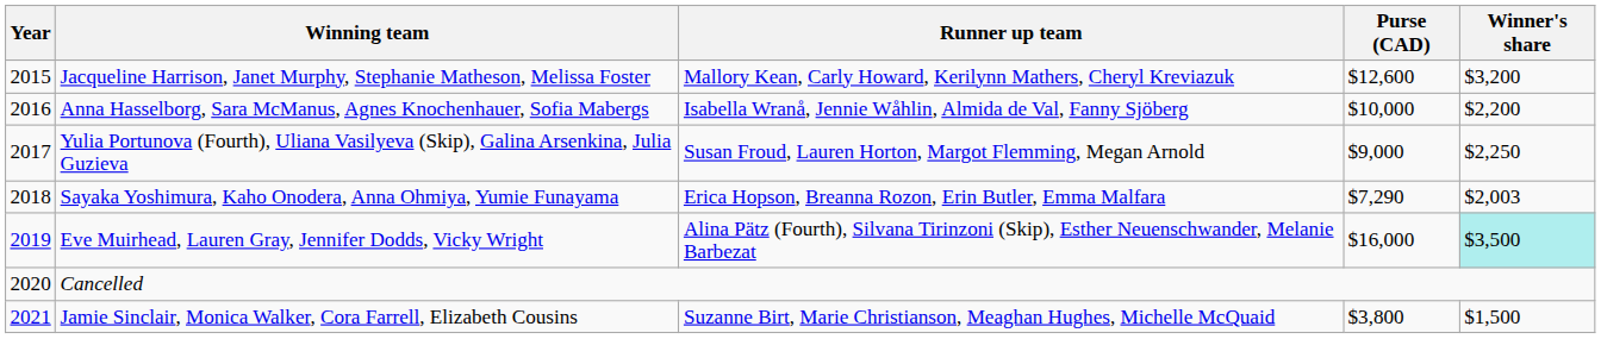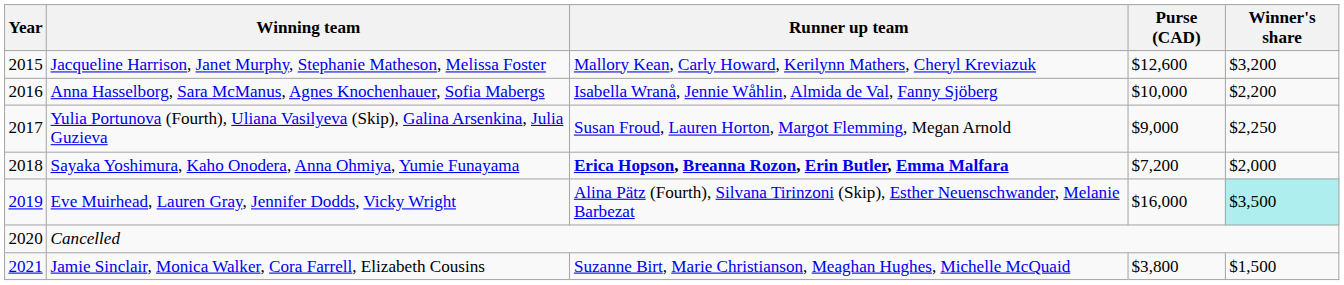Sayaka Yoshimura, Kaho Onodera, Anna Ohmiya, Yumie Funayama | Runner up team: normal -> bold
Sayaka Yoshimura, Kaho Onodera, Anna Ohmiya, Yumie Funayama | Purse (CAD): $7,290 -> $7,200
Sayaka Yoshimura, Kaho Onodera, Anna Ohmiya, Yumie Funayama | Winner's share: $2,003 -> $2,000
